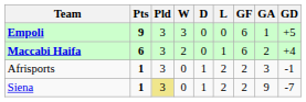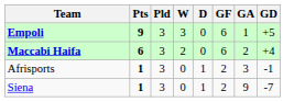- column: L | 0 | 1 | 2 | 2
Siena | Pld: khaki background -> no background
